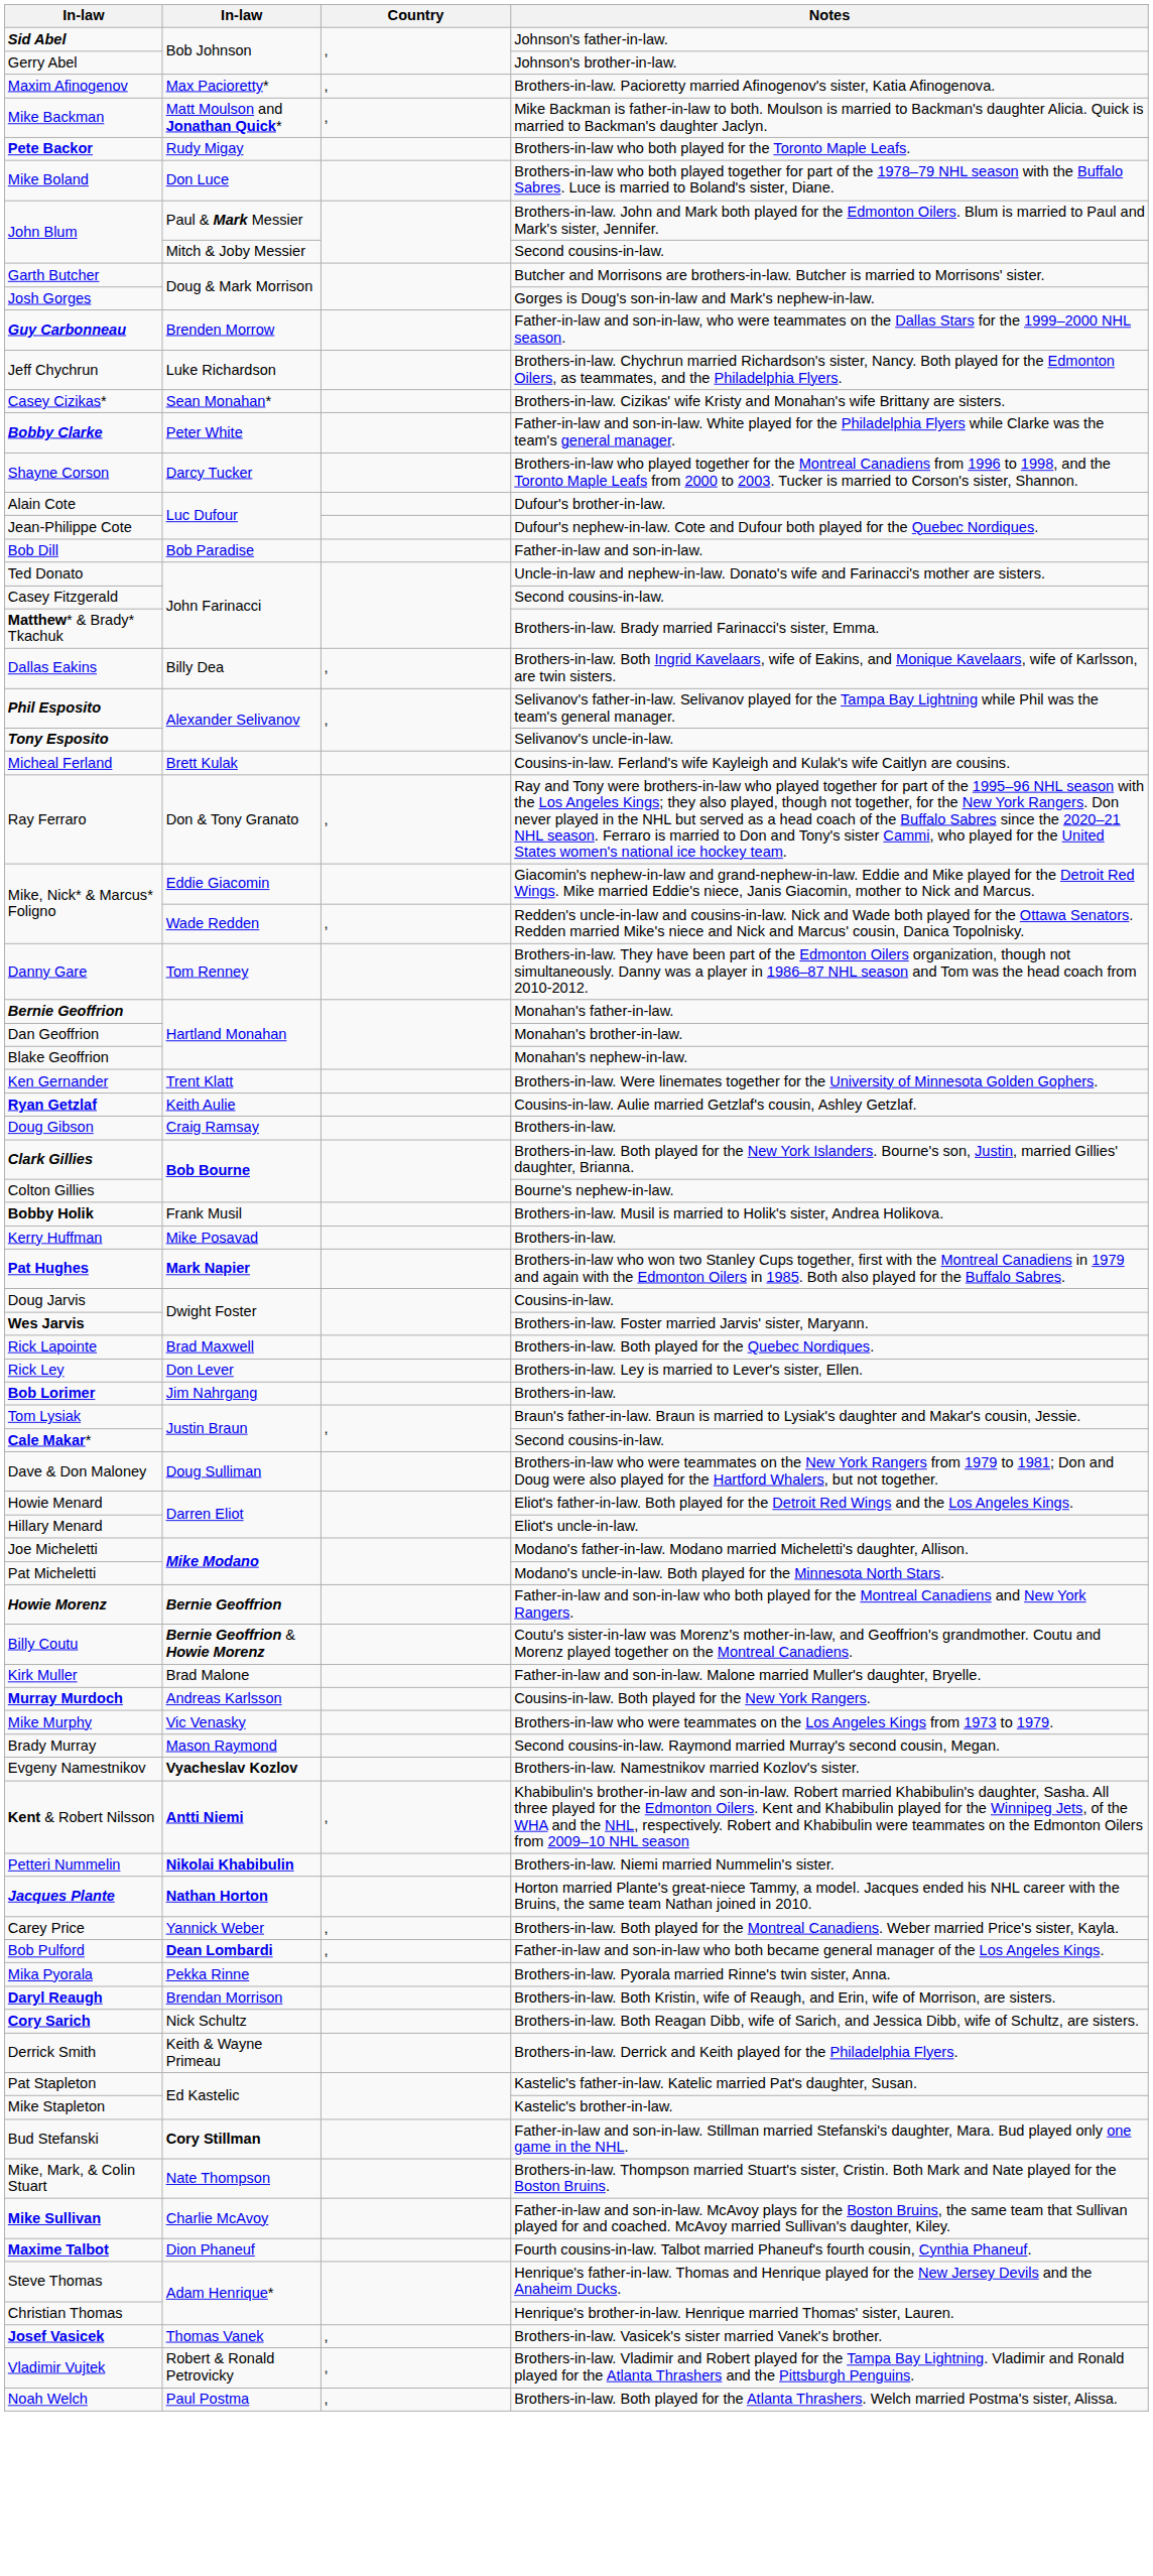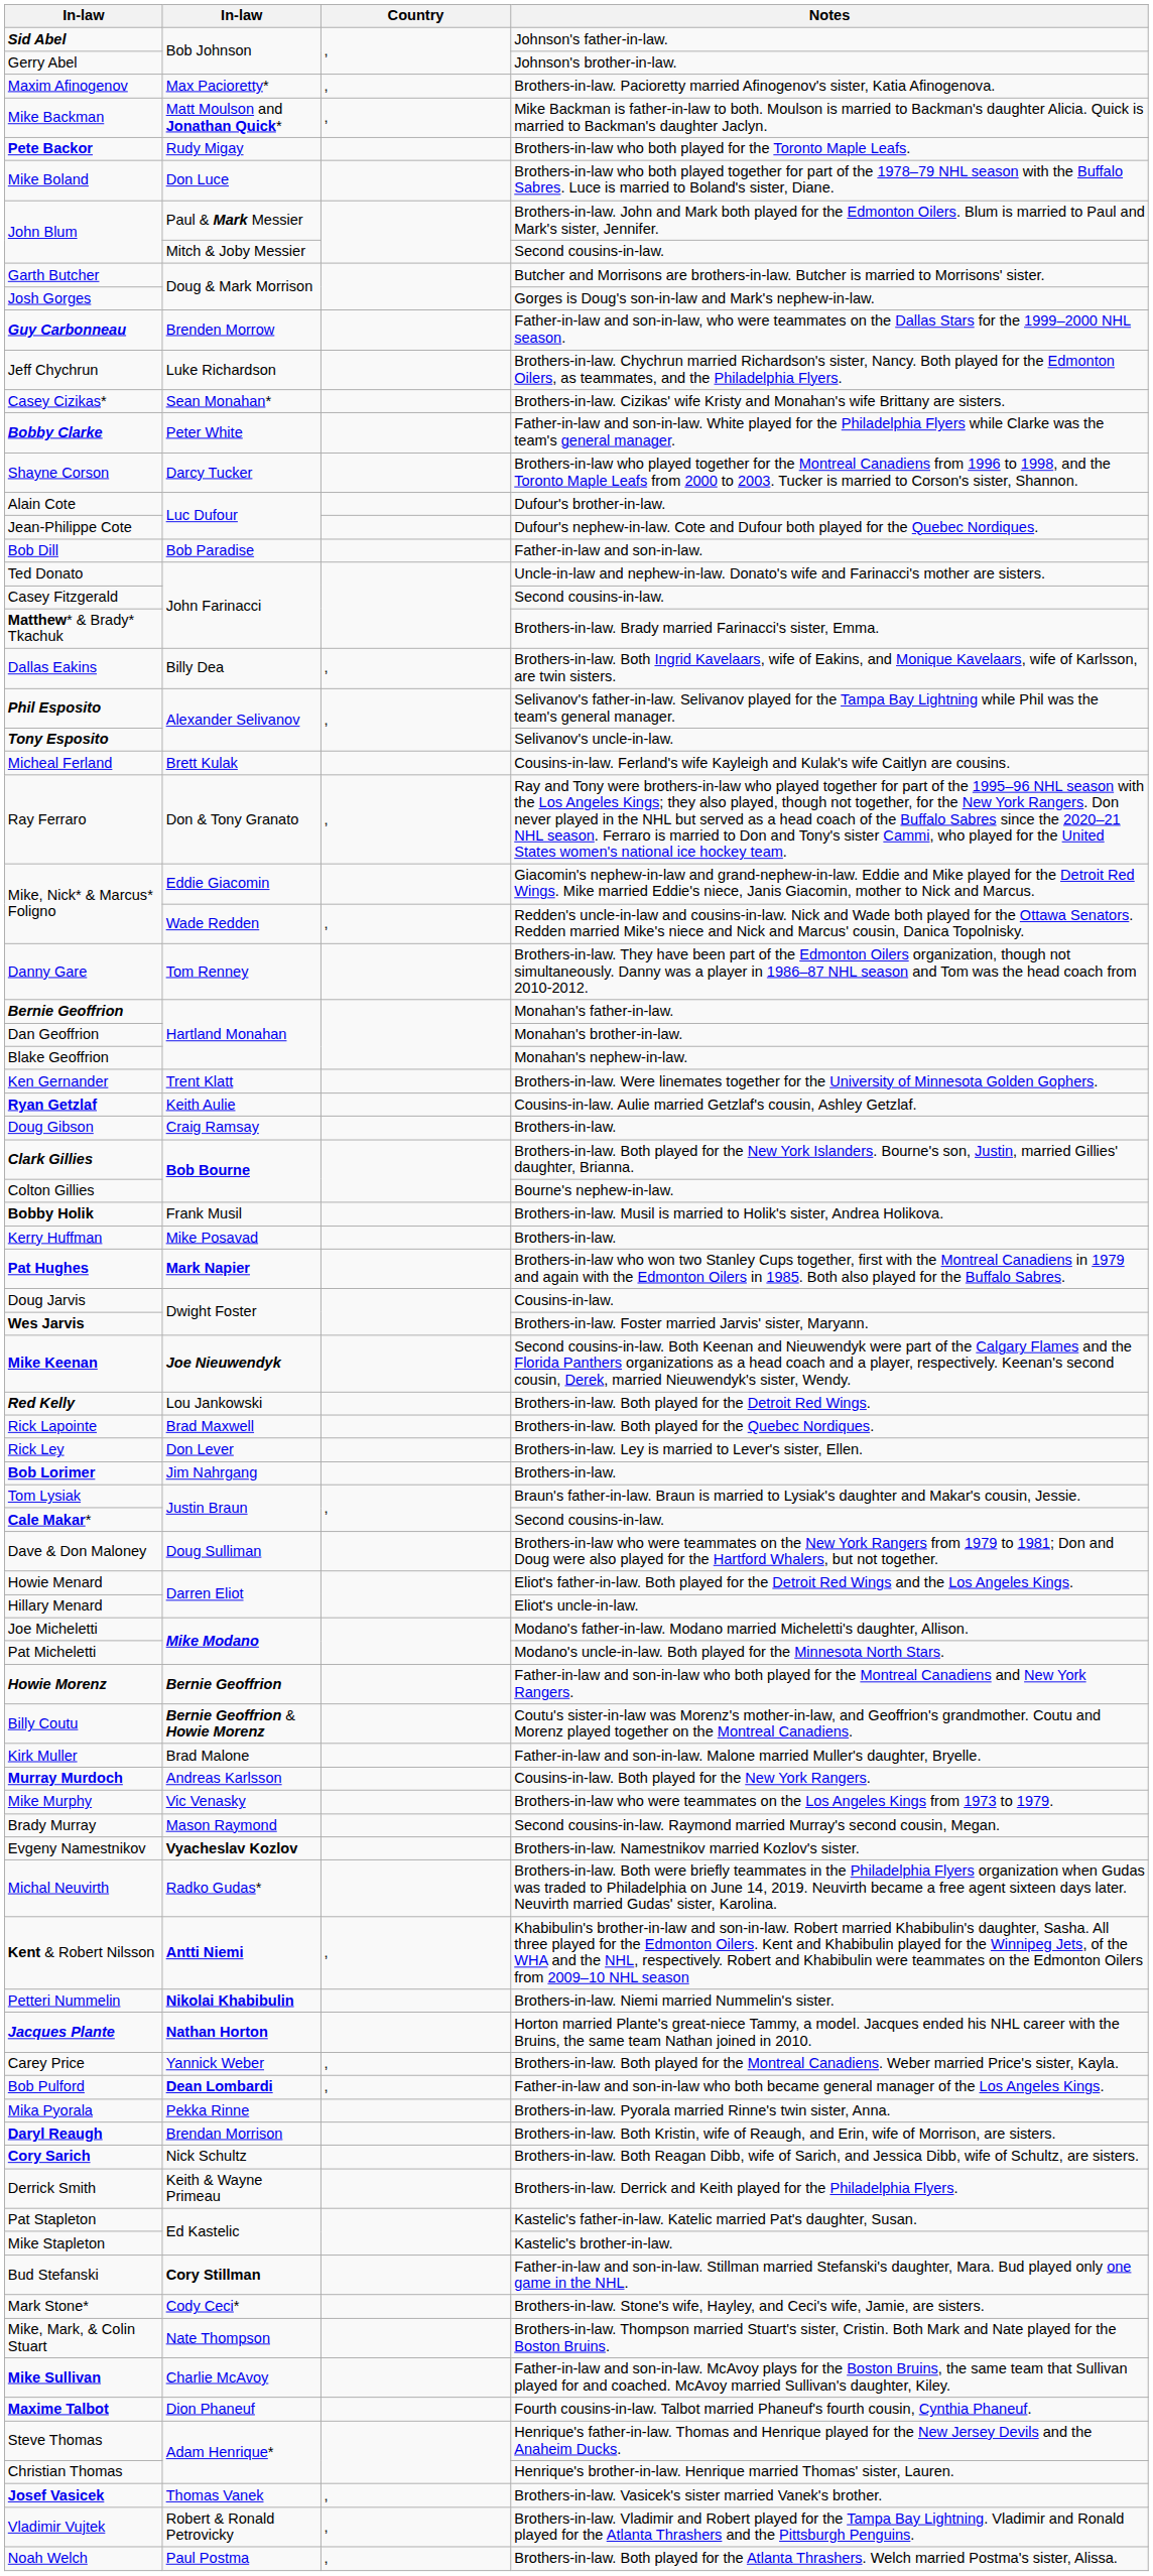+ row: Mike Keenan | Joe Nieuwendyk | Second cousins-in-law. Both Keenan and Nieuwendyk were part of the Calgary Flames and the Florida Panthers organizations as a head coach and a player, respectively. Keenan's second cousin, Derek, married Nieuwendyk's sister, Wendy.
+ row: Red Kelly | Lou Jankowski | Brothers-in-law. Both played for the Detroit Red Wings.
+ row: Michal Neuvirth | Radko Gudas* | Brothers-in-law. Both were briefly teammates in the Philadelphia Flyers organization when Gudas was traded to Philadelphia on June 14, 2019. Neuvirth became a free agent sixteen days later. Neuvirth married Gudas' sister, Karolina.
+ row: Mark Stone* | Cody Ceci* | Brothers-in-law. Stone's wife, Hayley, and Ceci's wife, Jamie, are sisters.
